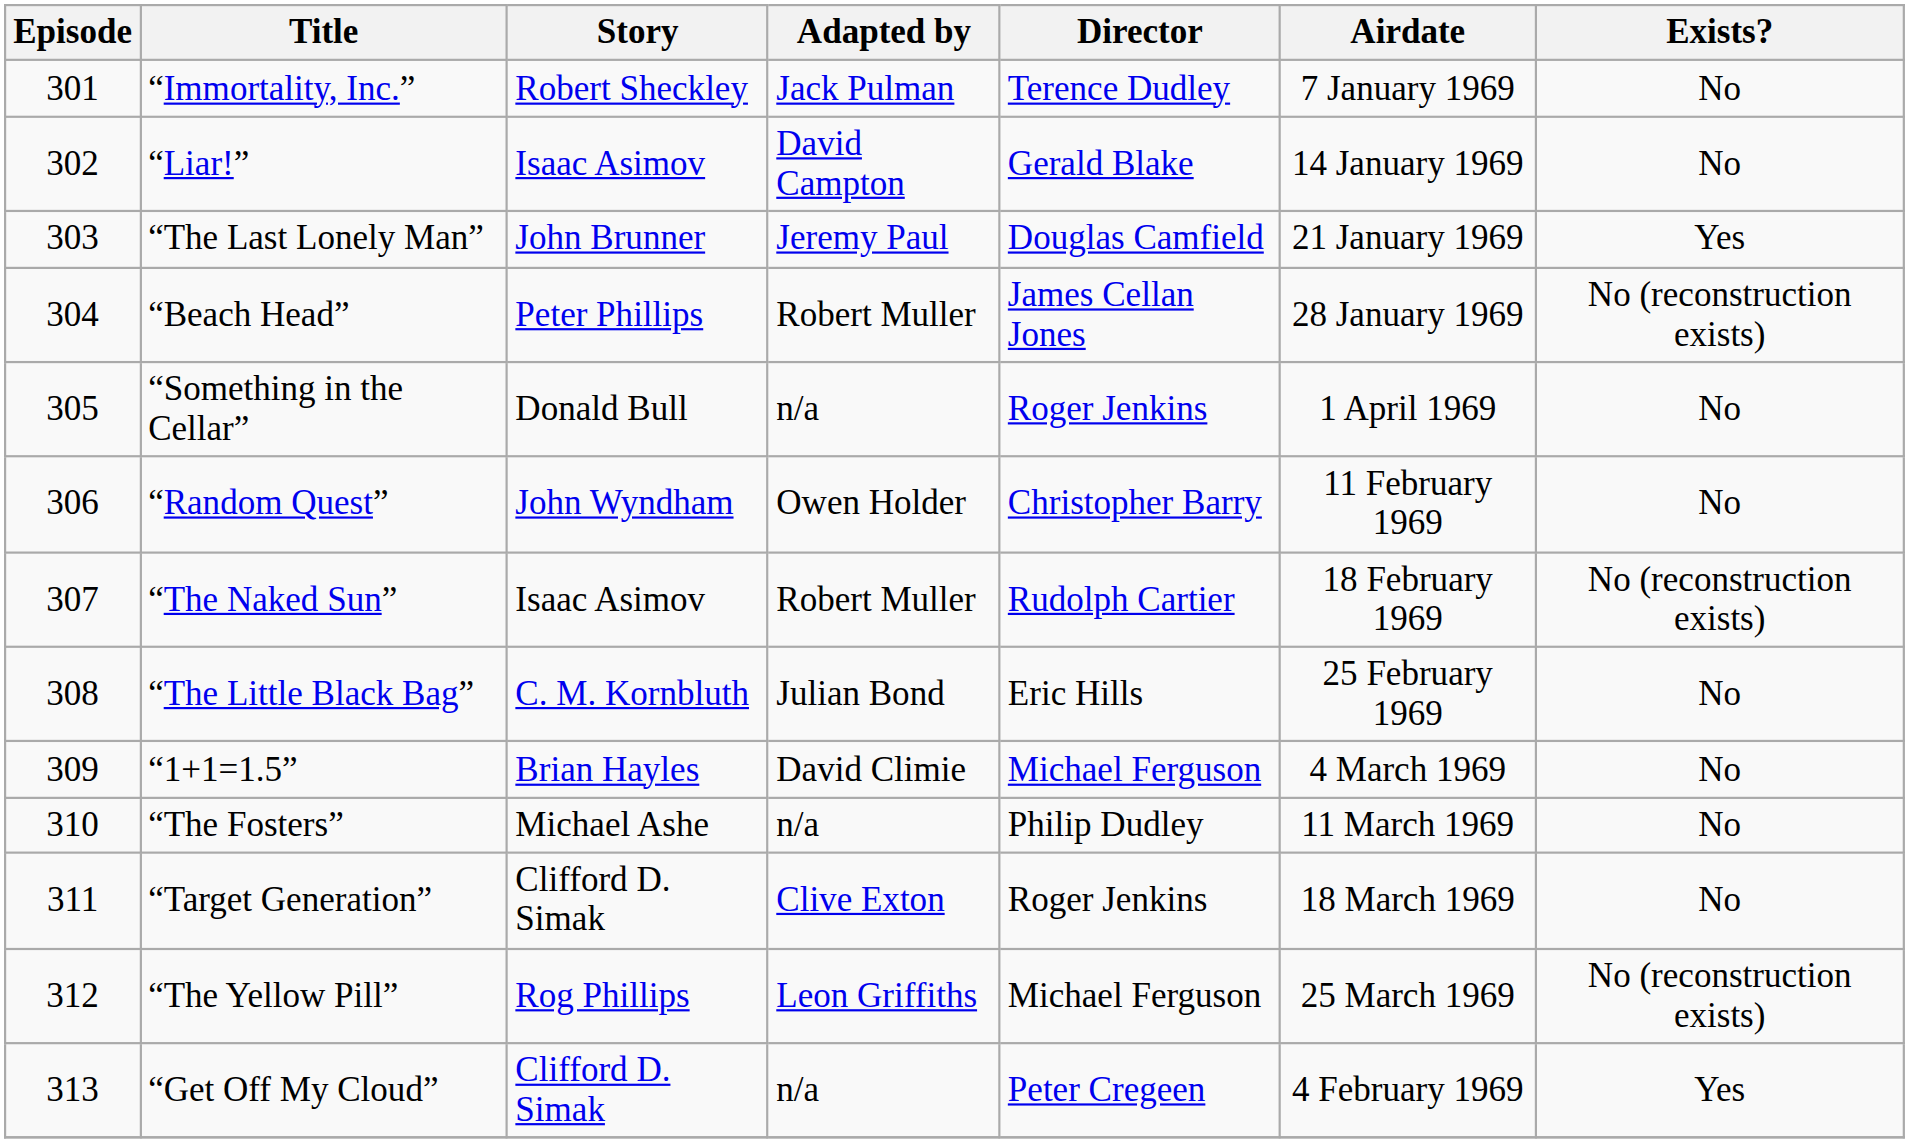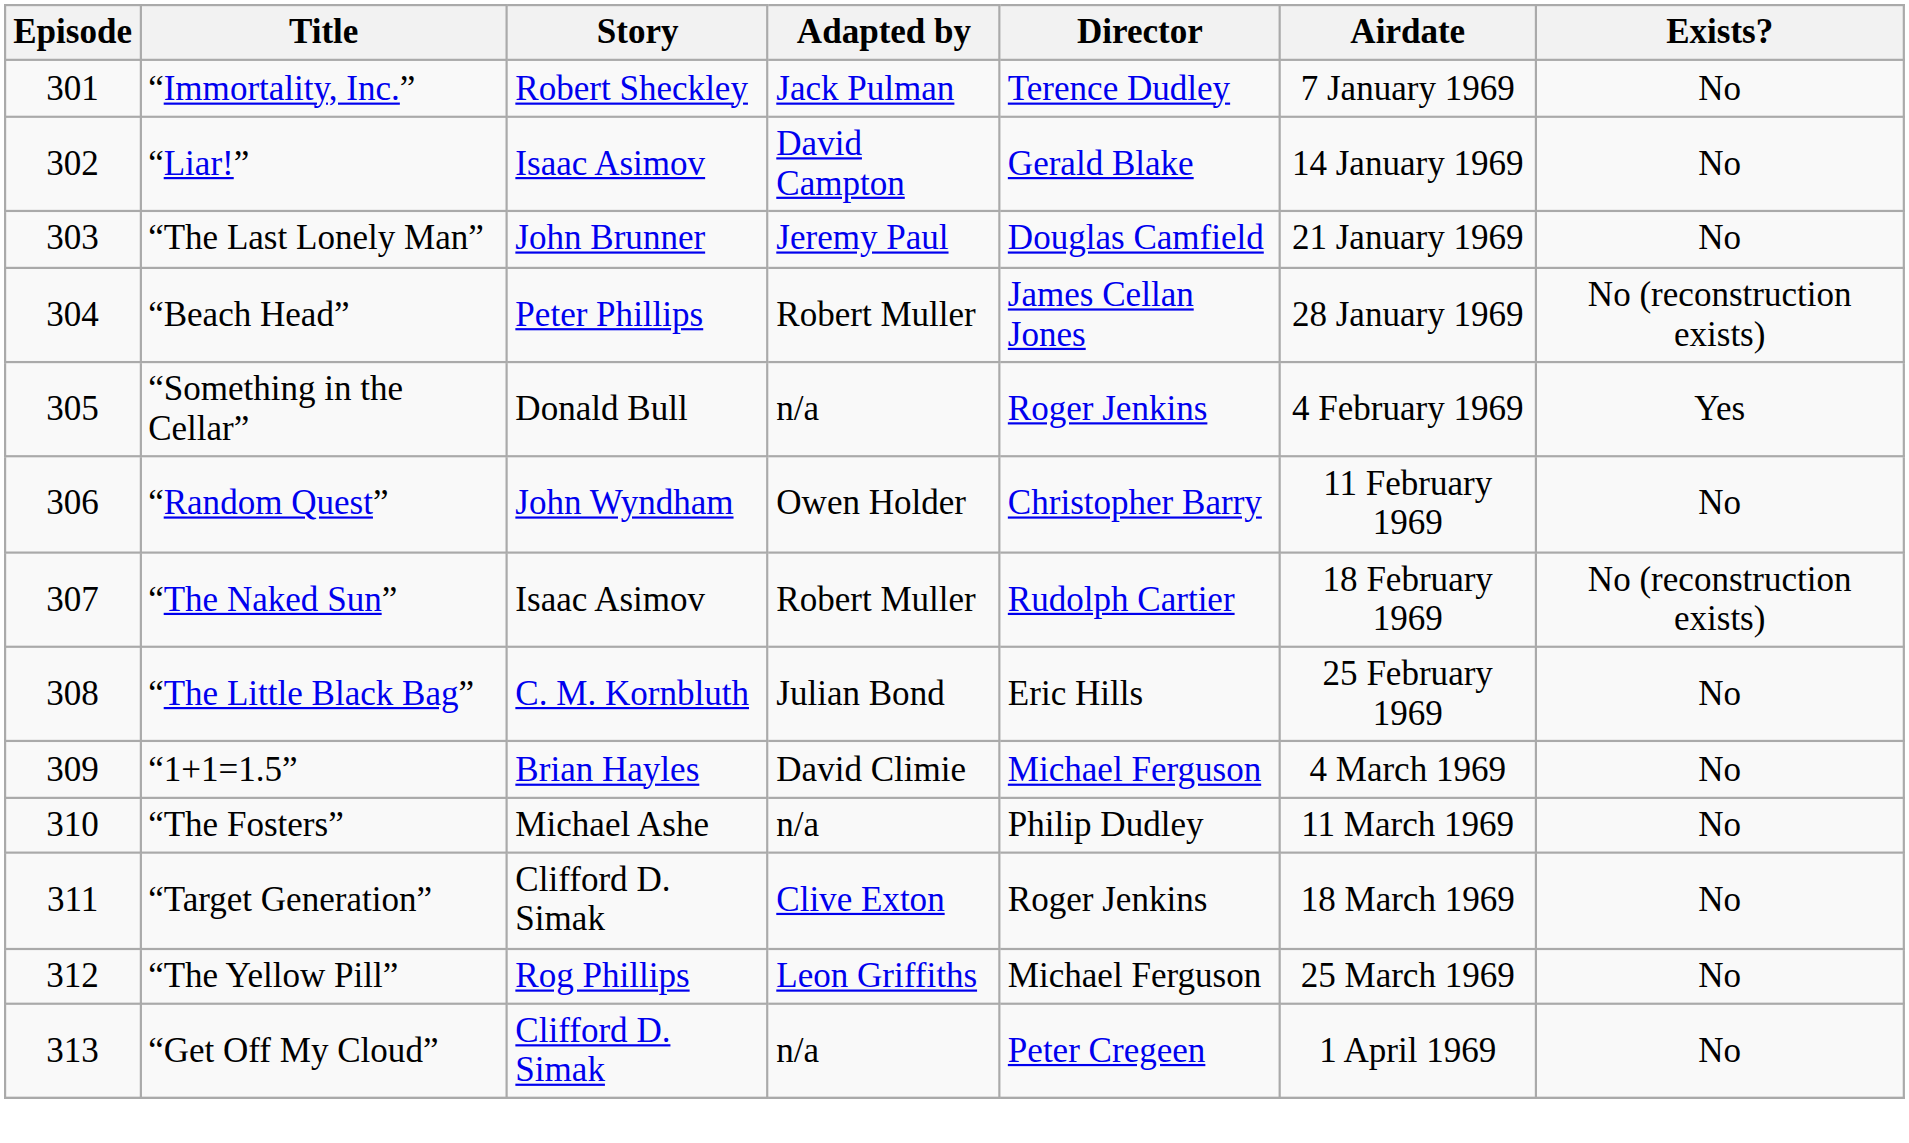“The Last Lonely Man” | Exists?: Yes -> No
“Something in the Cellar” | Airdate: 1 April 1969 -> 4 February 1969
“Something in the Cellar” | Exists?: No -> Yes
“The Yellow Pill” | Exists?: No (reconstruction exists) -> No
“Get Off My Cloud” | Airdate: 4 February 1969 -> 1 April 1969
“Get Off My Cloud” | Exists?: Yes -> No
